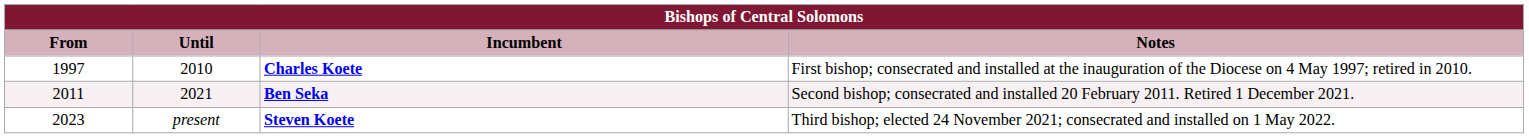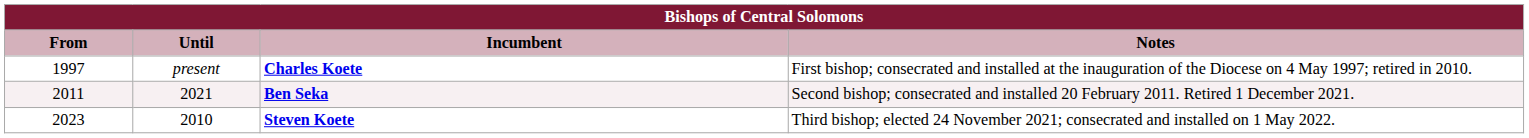Charles Koete | Until: 2010 -> present
Steven Koete | Until: present -> 2010
